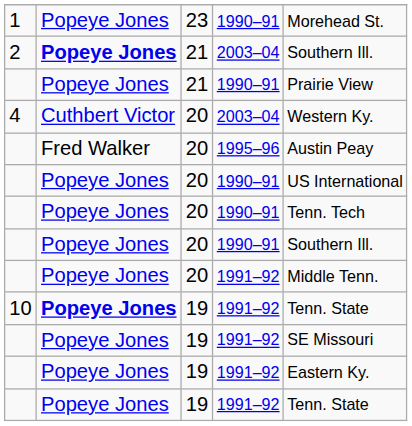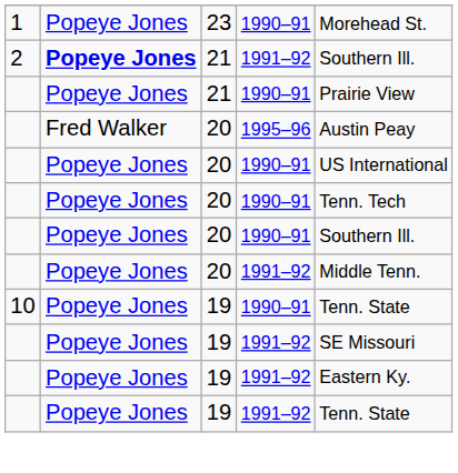2 | column 4: 2003–04 -> 1991–92
- row: 4 | Cuthbert Victor | 20 | 2003–04 | Western Ky.
10 | column 2: bold -> normal
10 | column 4: 1991–92 -> 1990–91
